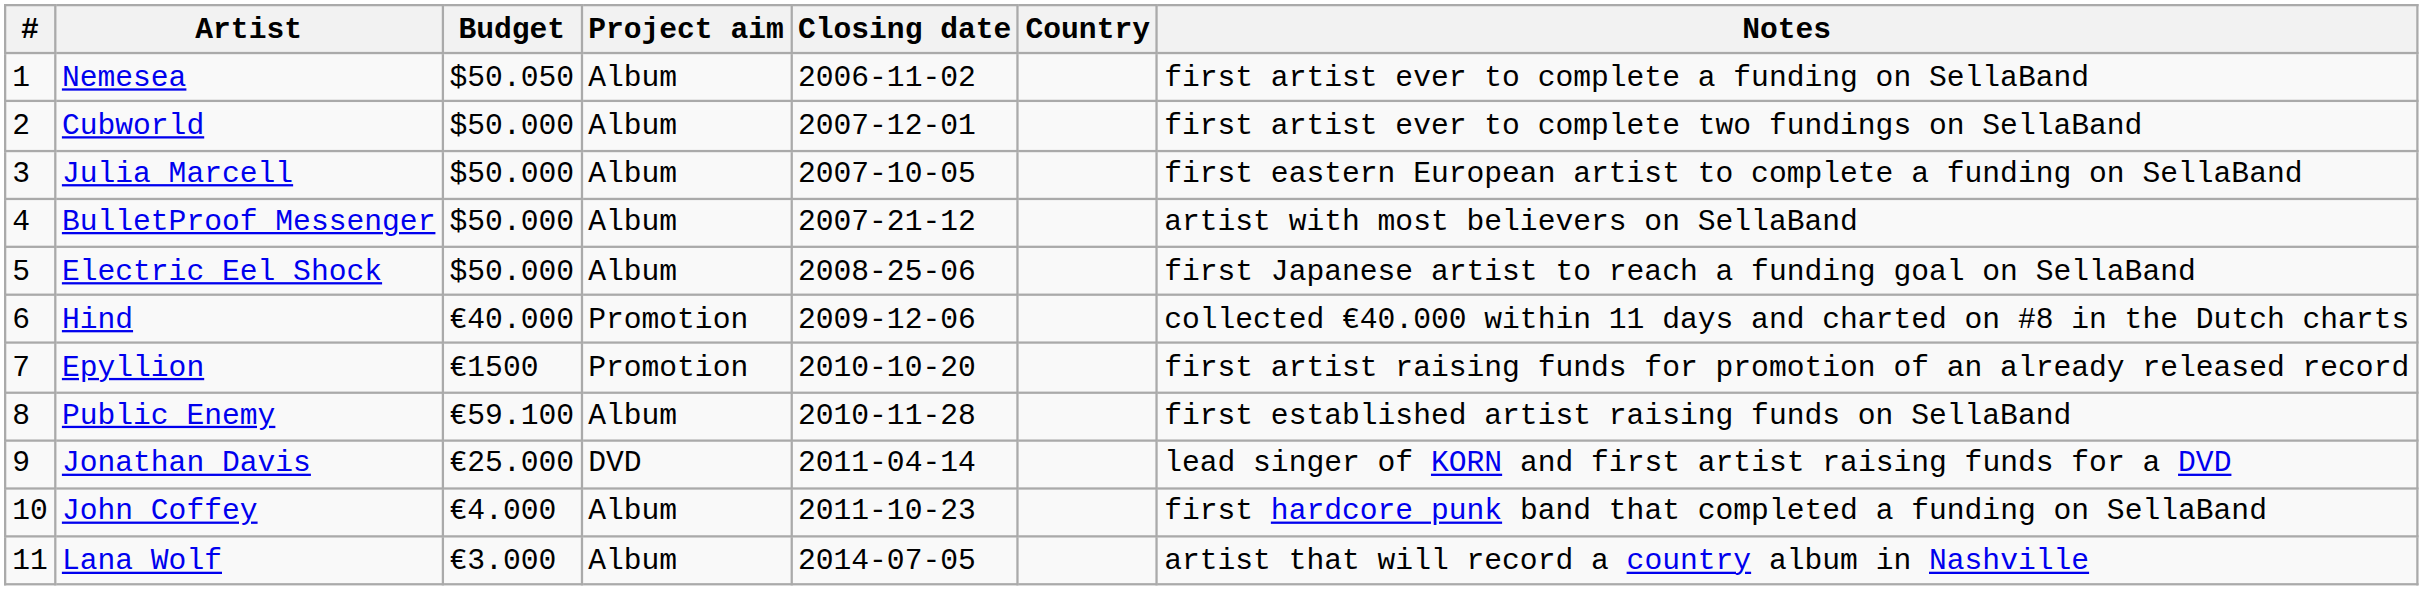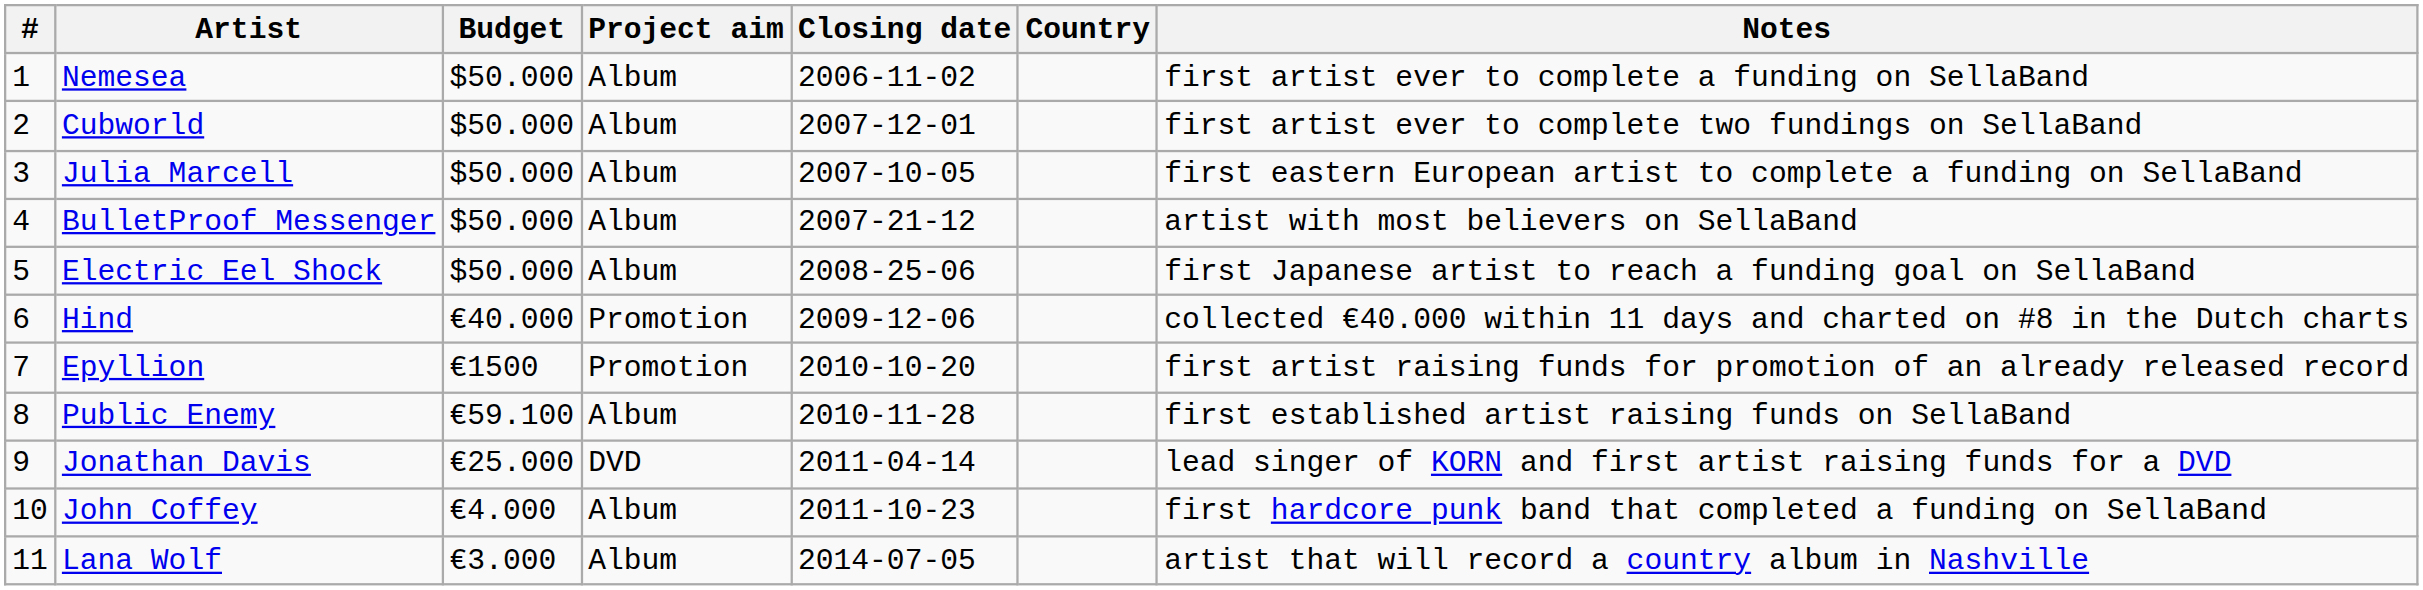Nemesea | Budget: $50.050 -> $50.000
